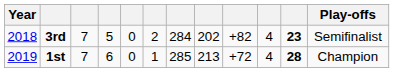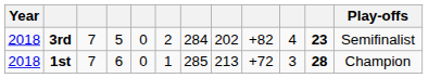1st | Year: 2019 -> 2018
1st | column 10: 4 -> 3
